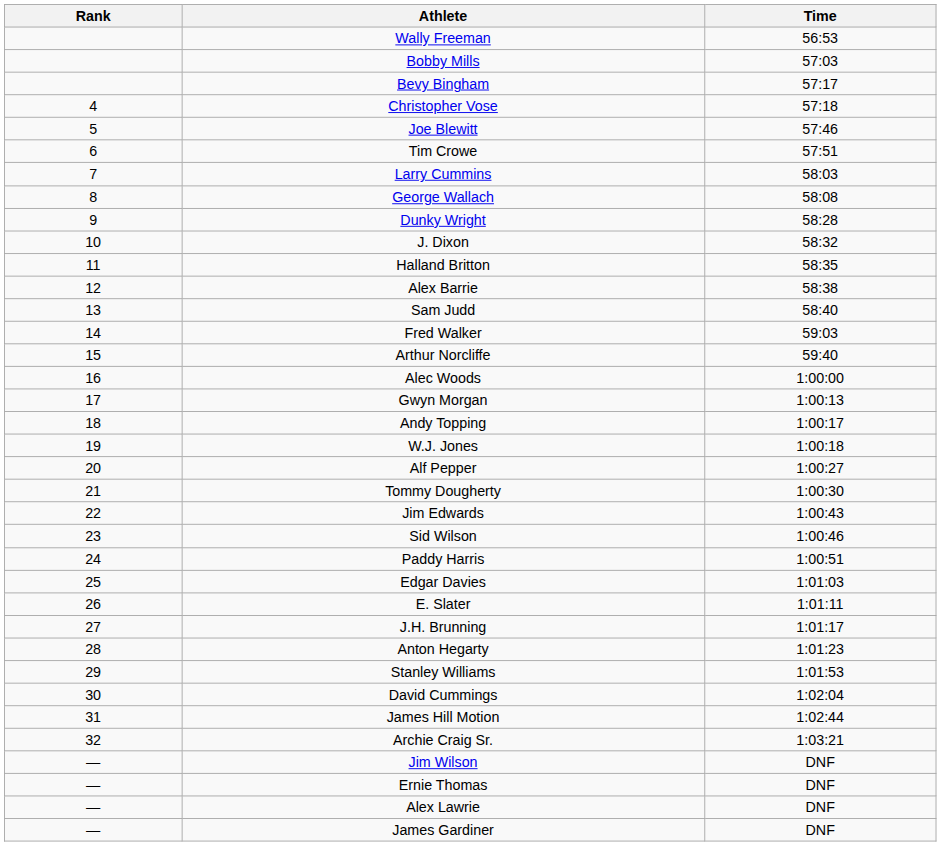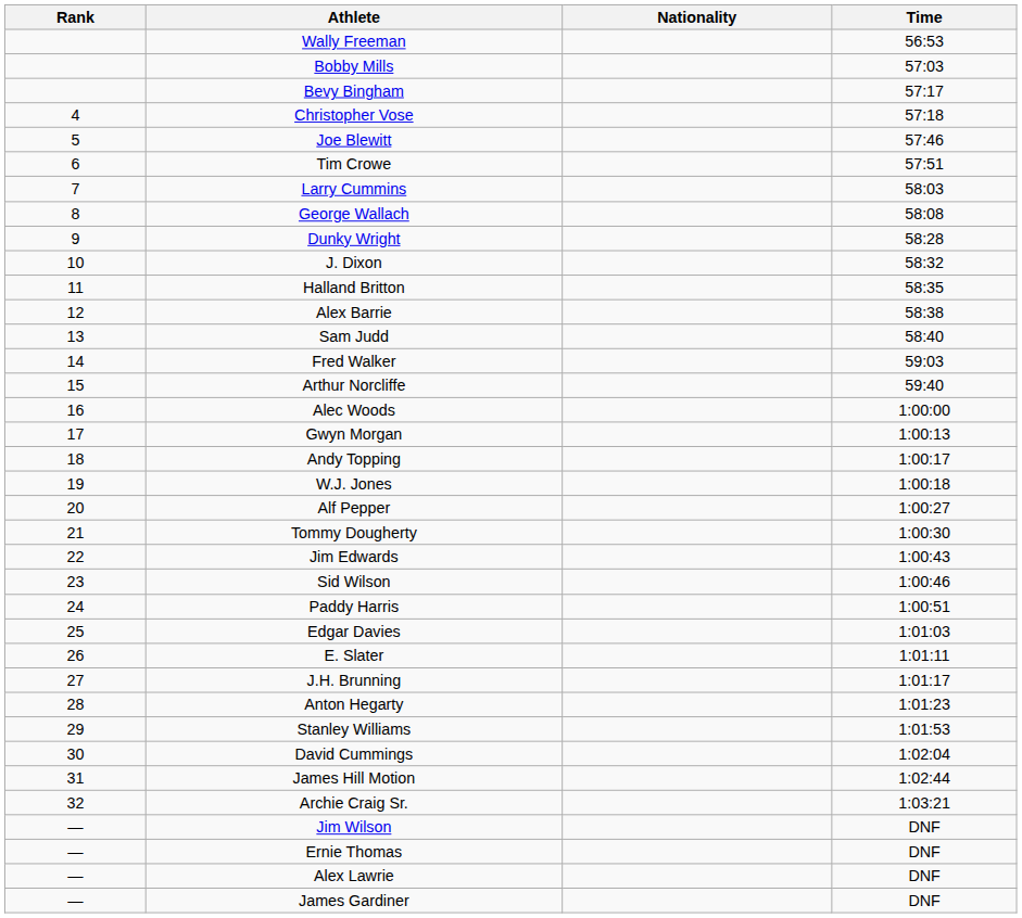+ column: Nationality
